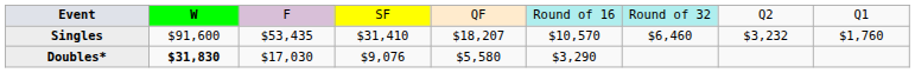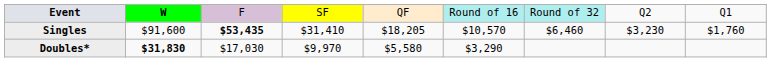Singles | column 3: normal -> bold
Singles | column 5: $18,207 -> $18,205
Singles | column 8: $3,232 -> $3,230
Doubles* | column 4: $9,076 -> $9,970
